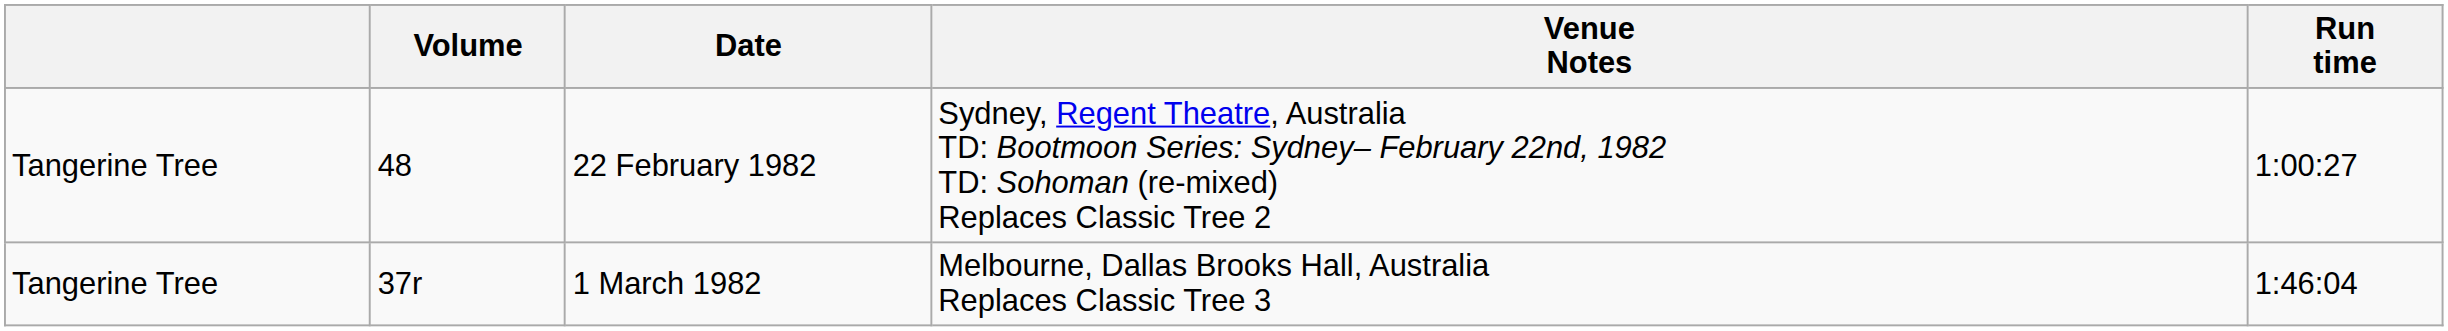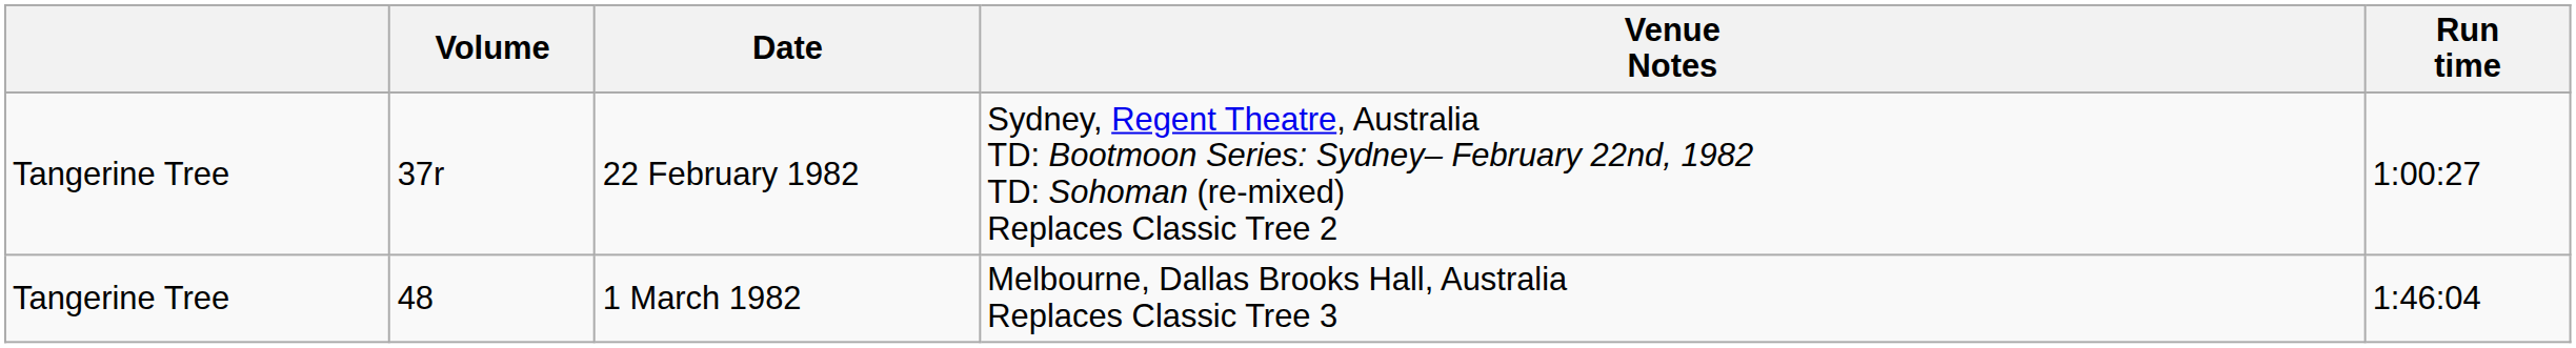22 February 1982 | Volume: 48 -> 37r
1 March 1982 | Volume: 37r -> 48
